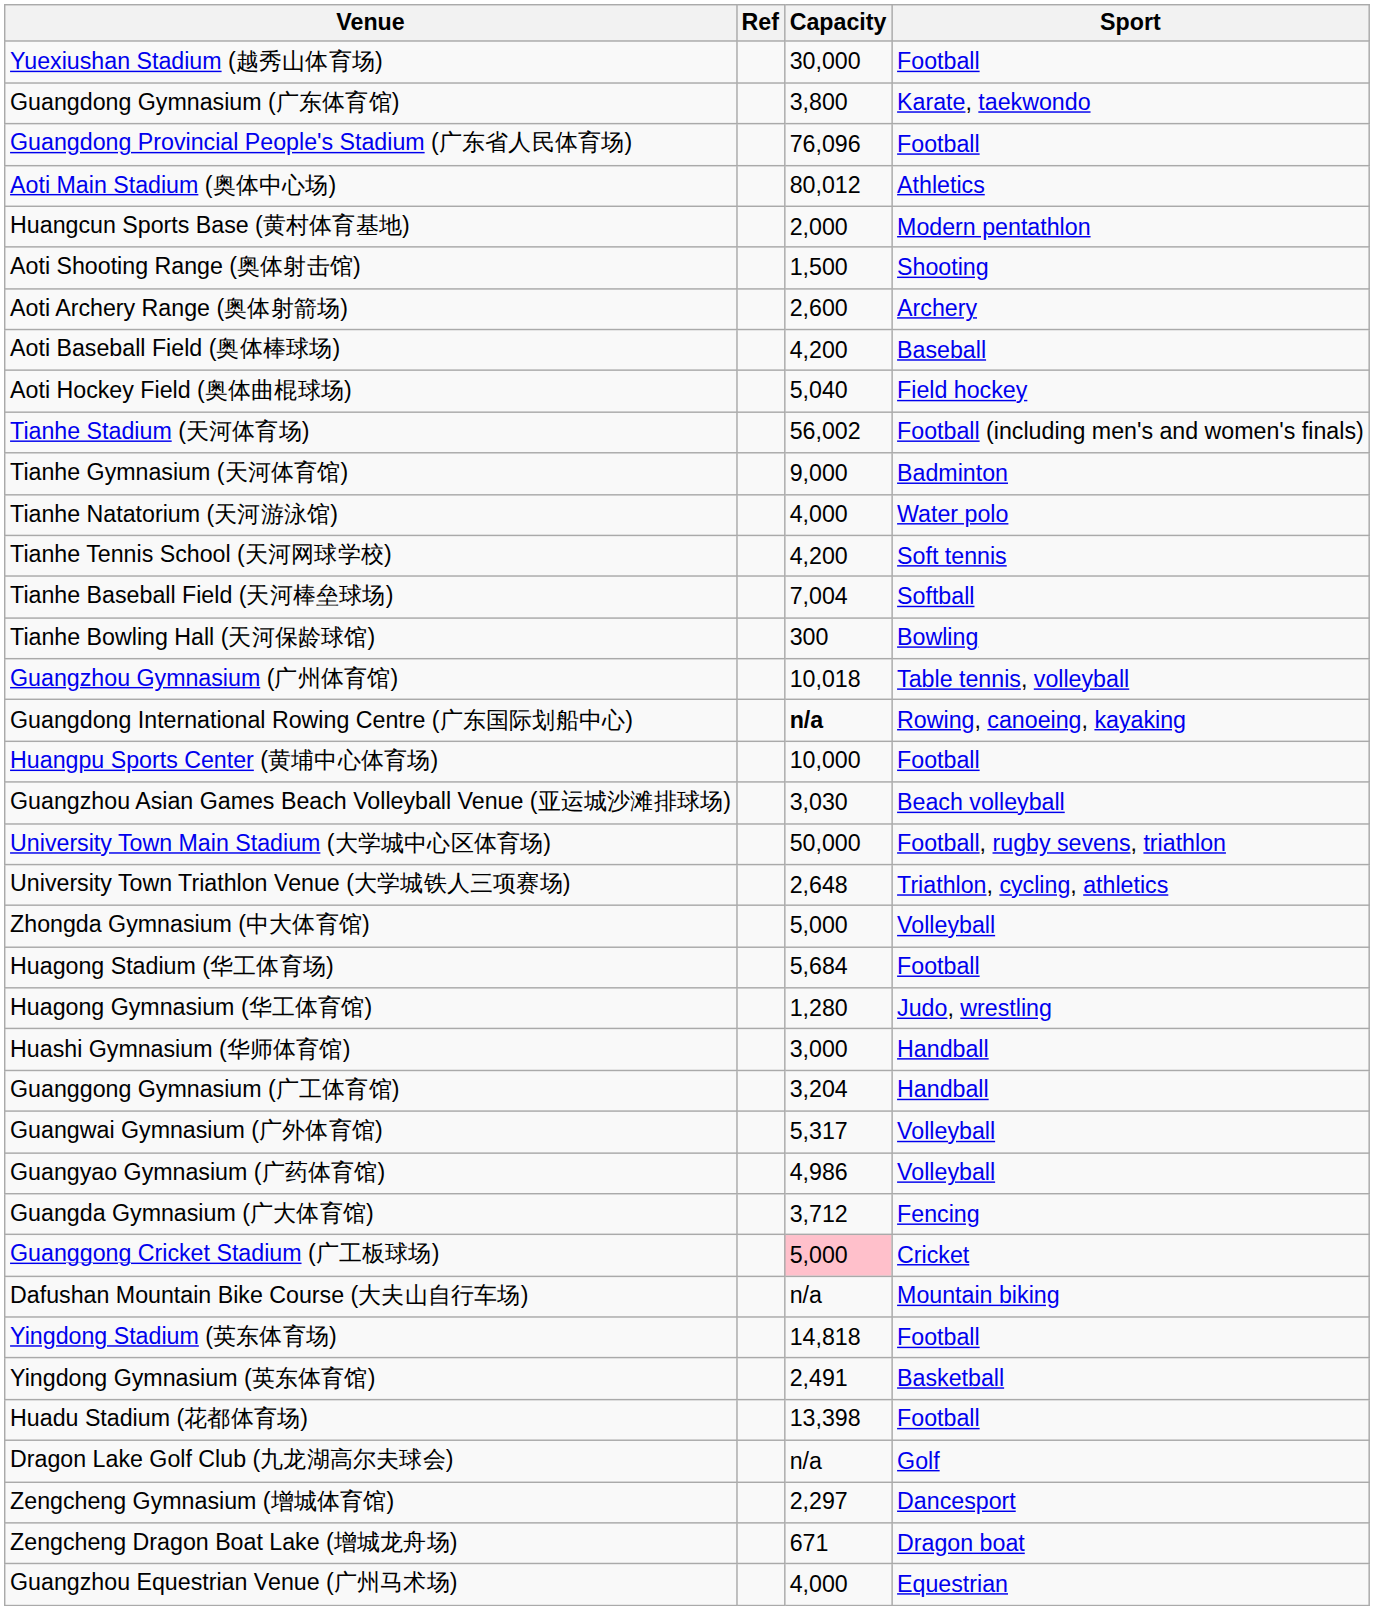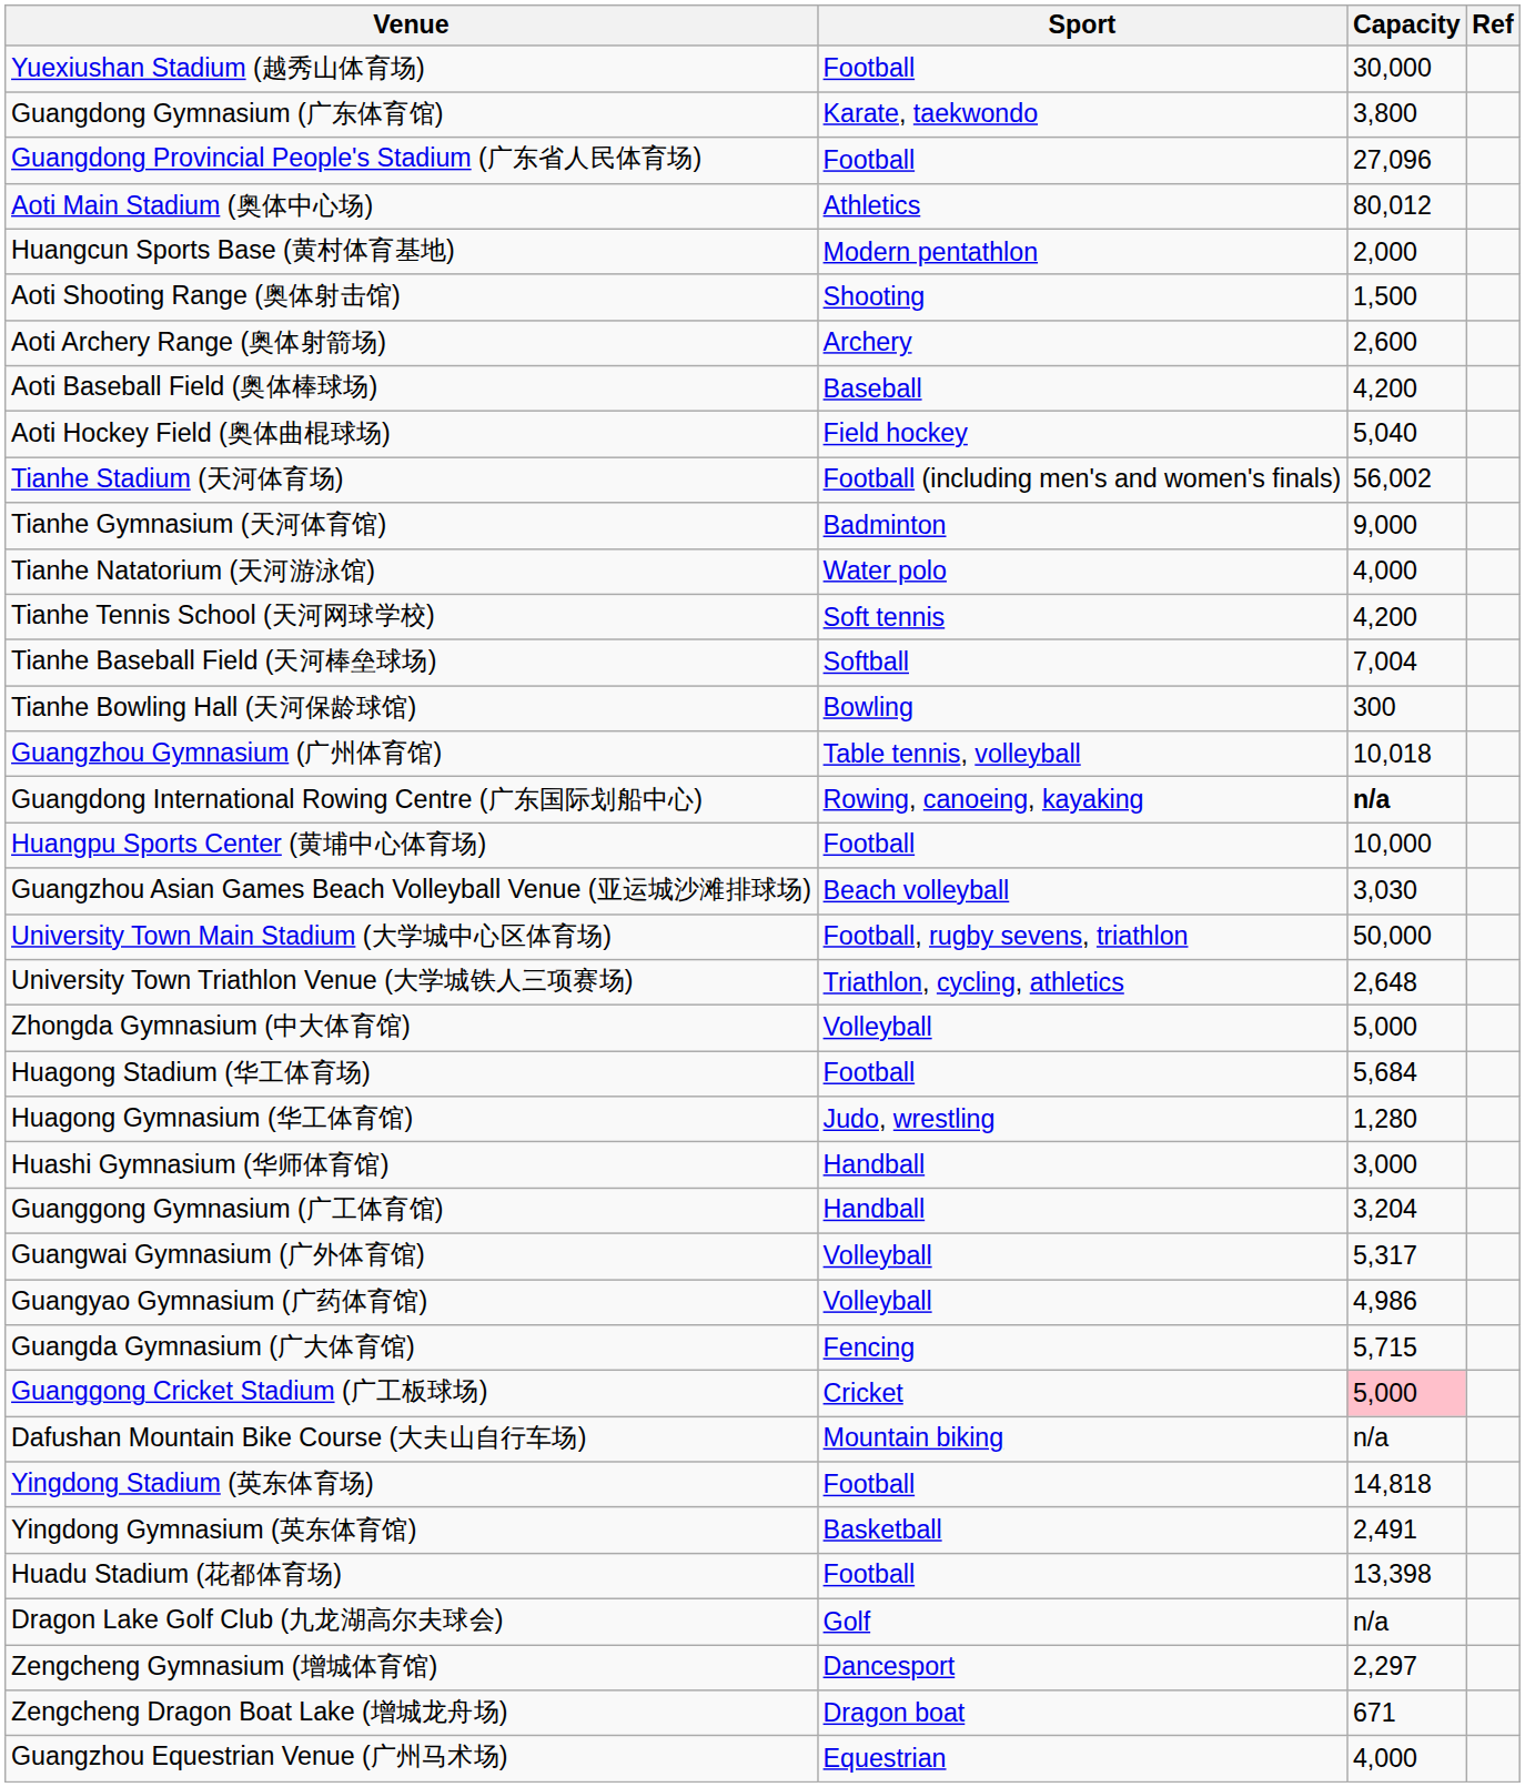columns swapped: Sport <-> Ref
Guangdong Provincial People's Stadium (广东省人民体育场) | Capacity: 76,096 -> 27,096
Guangda Gymnasium (广大体育馆) | Capacity: 3,712 -> 5,715
